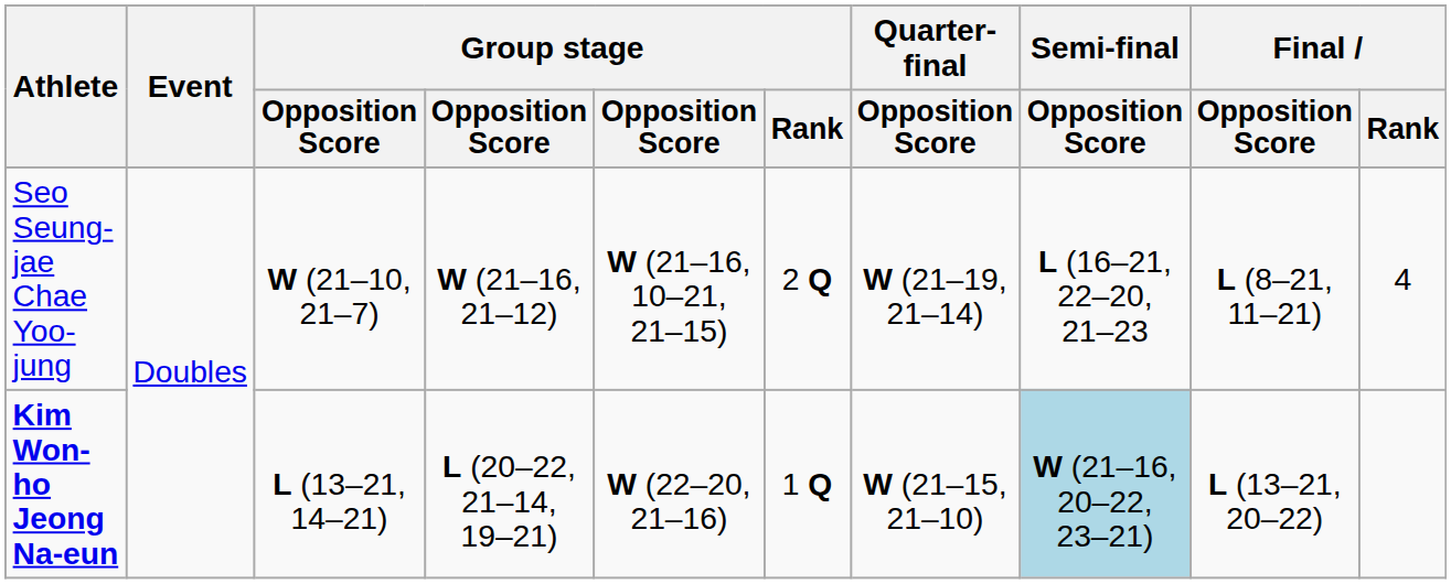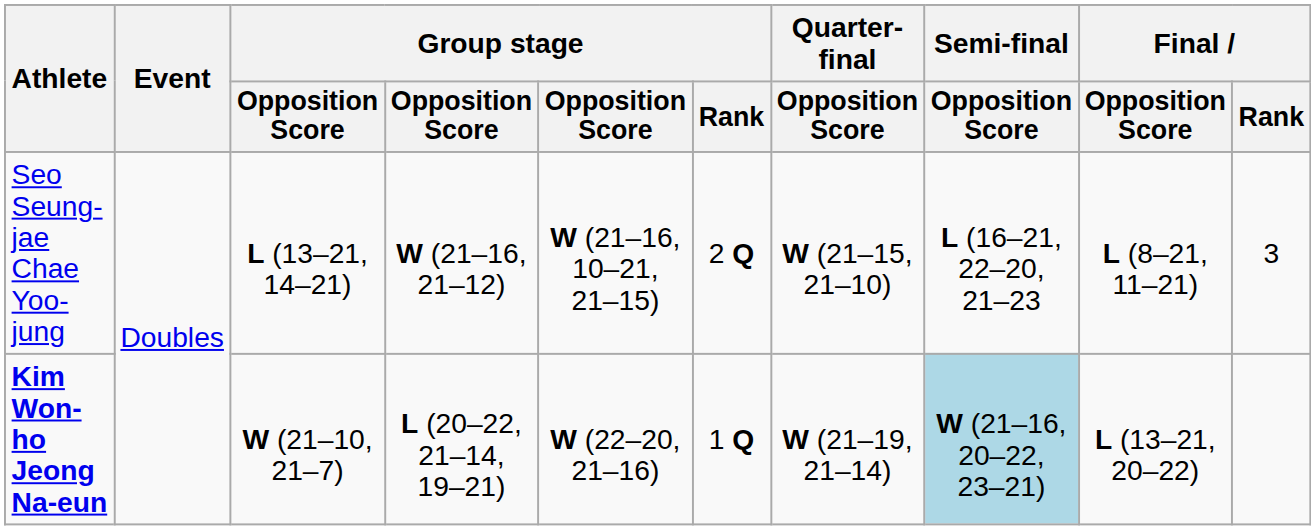Seo Seung-jae Chae Yoo-jung | column 3: W (21–10, 21–7) -> L (13–21, 14–21)
Seo Seung-jae Chae Yoo-jung | Quarter-final / Opposition Score: W (21–19, 21–14) -> W (21–15, 21–10)
Seo Seung-jae Chae Yoo-jung | Final / Rank: 4 -> 3
Kim Won-ho Jeong Na-eun | column 3: L (13–21, 14–21) -> W (21–10, 21–7)
Kim Won-ho Jeong Na-eun | Quarter-final / Opposition Score: W (21–15, 21–10) -> W (21–19, 21–14)
